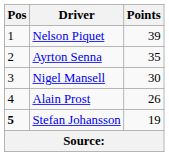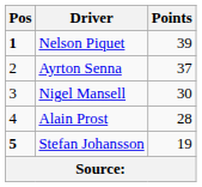Nelson Piquet | Pos: normal -> bold
Ayrton Senna | Points: 35 -> 37
Alain Prost | Points: 26 -> 28
